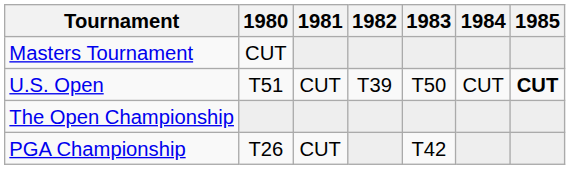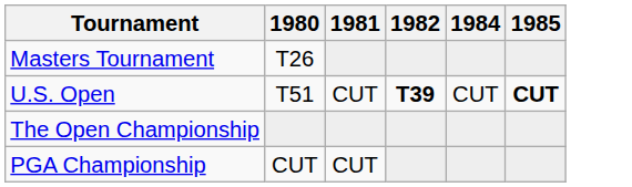- column: 1983 | T50 | T42
Masters Tournament | 1980: CUT -> T26
U.S. Open | 1982: normal -> bold
PGA Championship | 1980: T26 -> CUT
